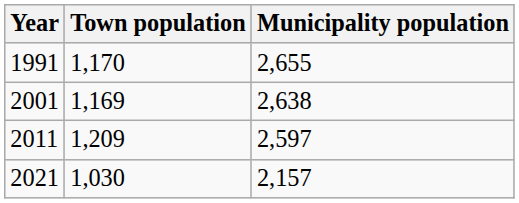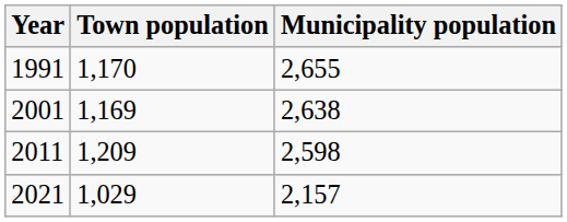2011 | Municipality population: 2,597 -> 2,598
2021 | Town population: 1,030 -> 1,029
